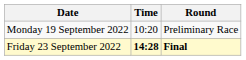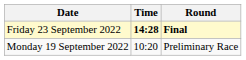rows swapped: Monday 19 September 2022 <-> Friday 23 September 2022
